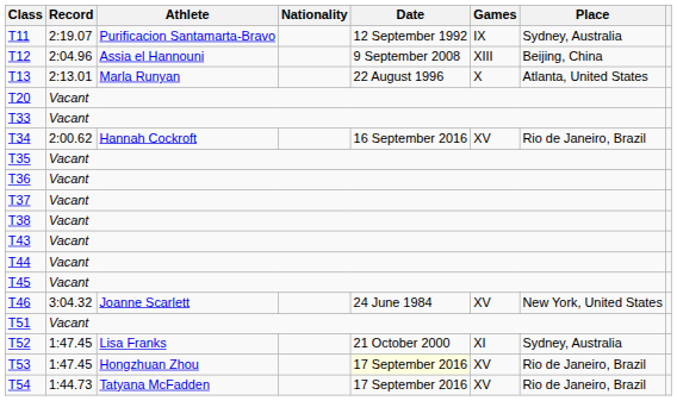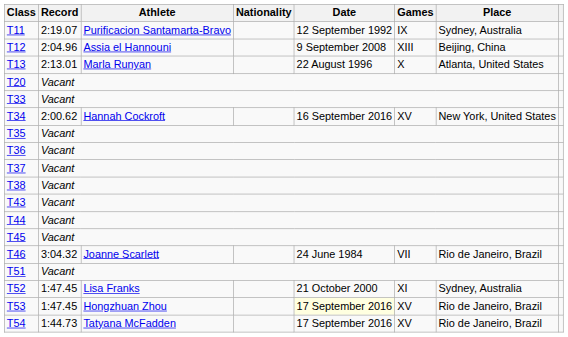T34 | Place: Rio de Janeiro, Brazil -> New York, United States
T46 | Games: XV -> VII
T46 | Place: New York, United States -> Rio de Janeiro, Brazil
